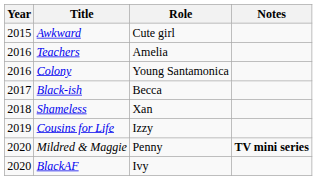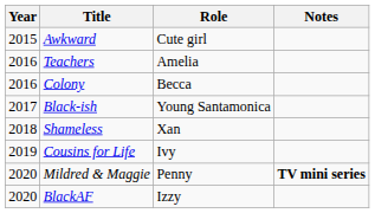Colony | Role: Young Santamonica -> Becca
Black-ish | Role: Becca -> Young Santamonica
Cousins for Life | Role: Izzy -> Ivy
BlackAF | Role: Ivy -> Izzy
